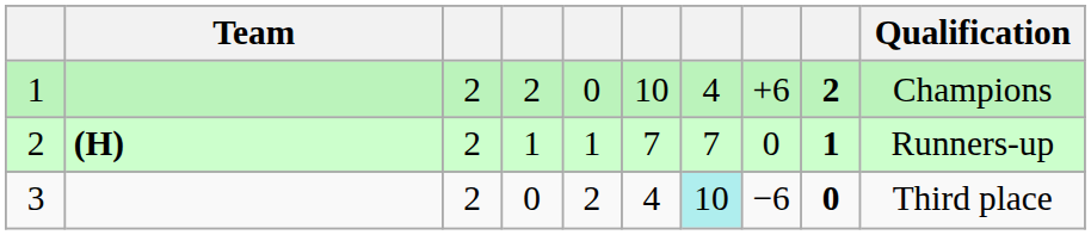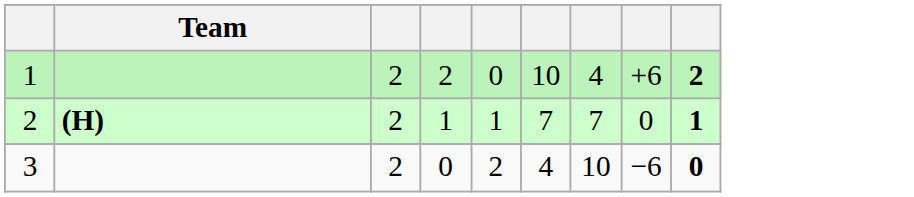- column: Qualification | Champions | Runners-up | Third place
3 | column 7: paleturquoise background -> no background
